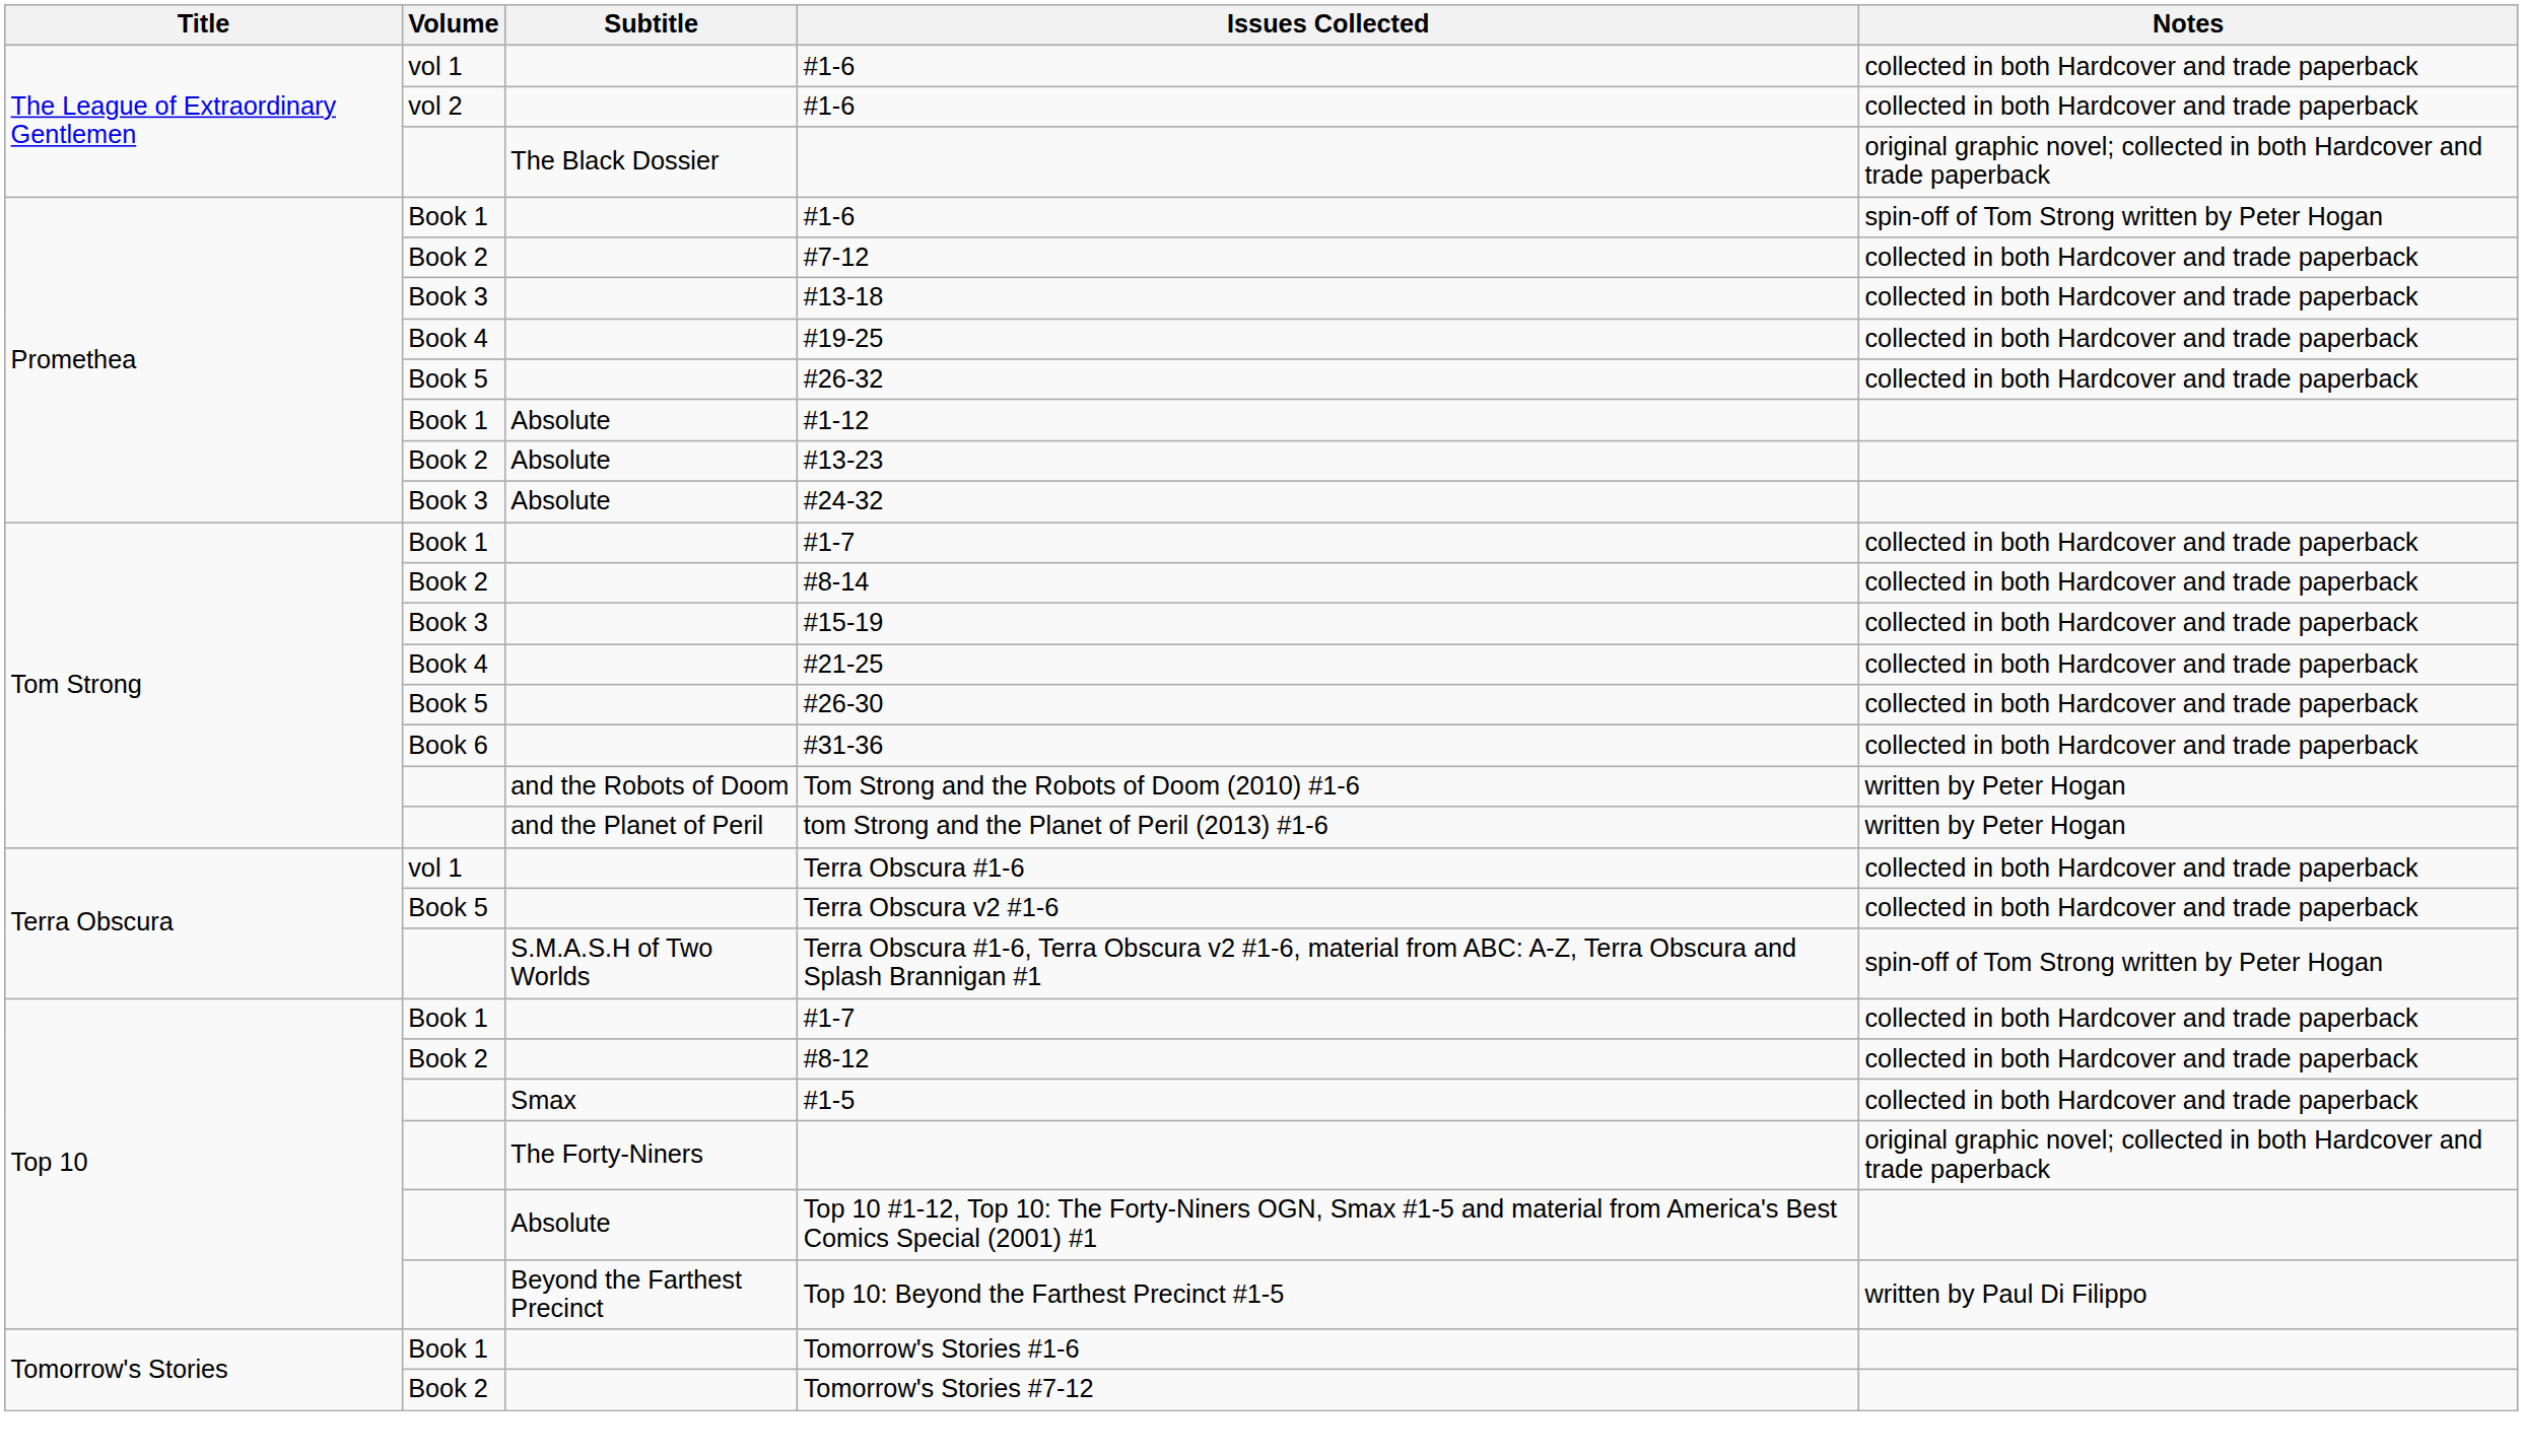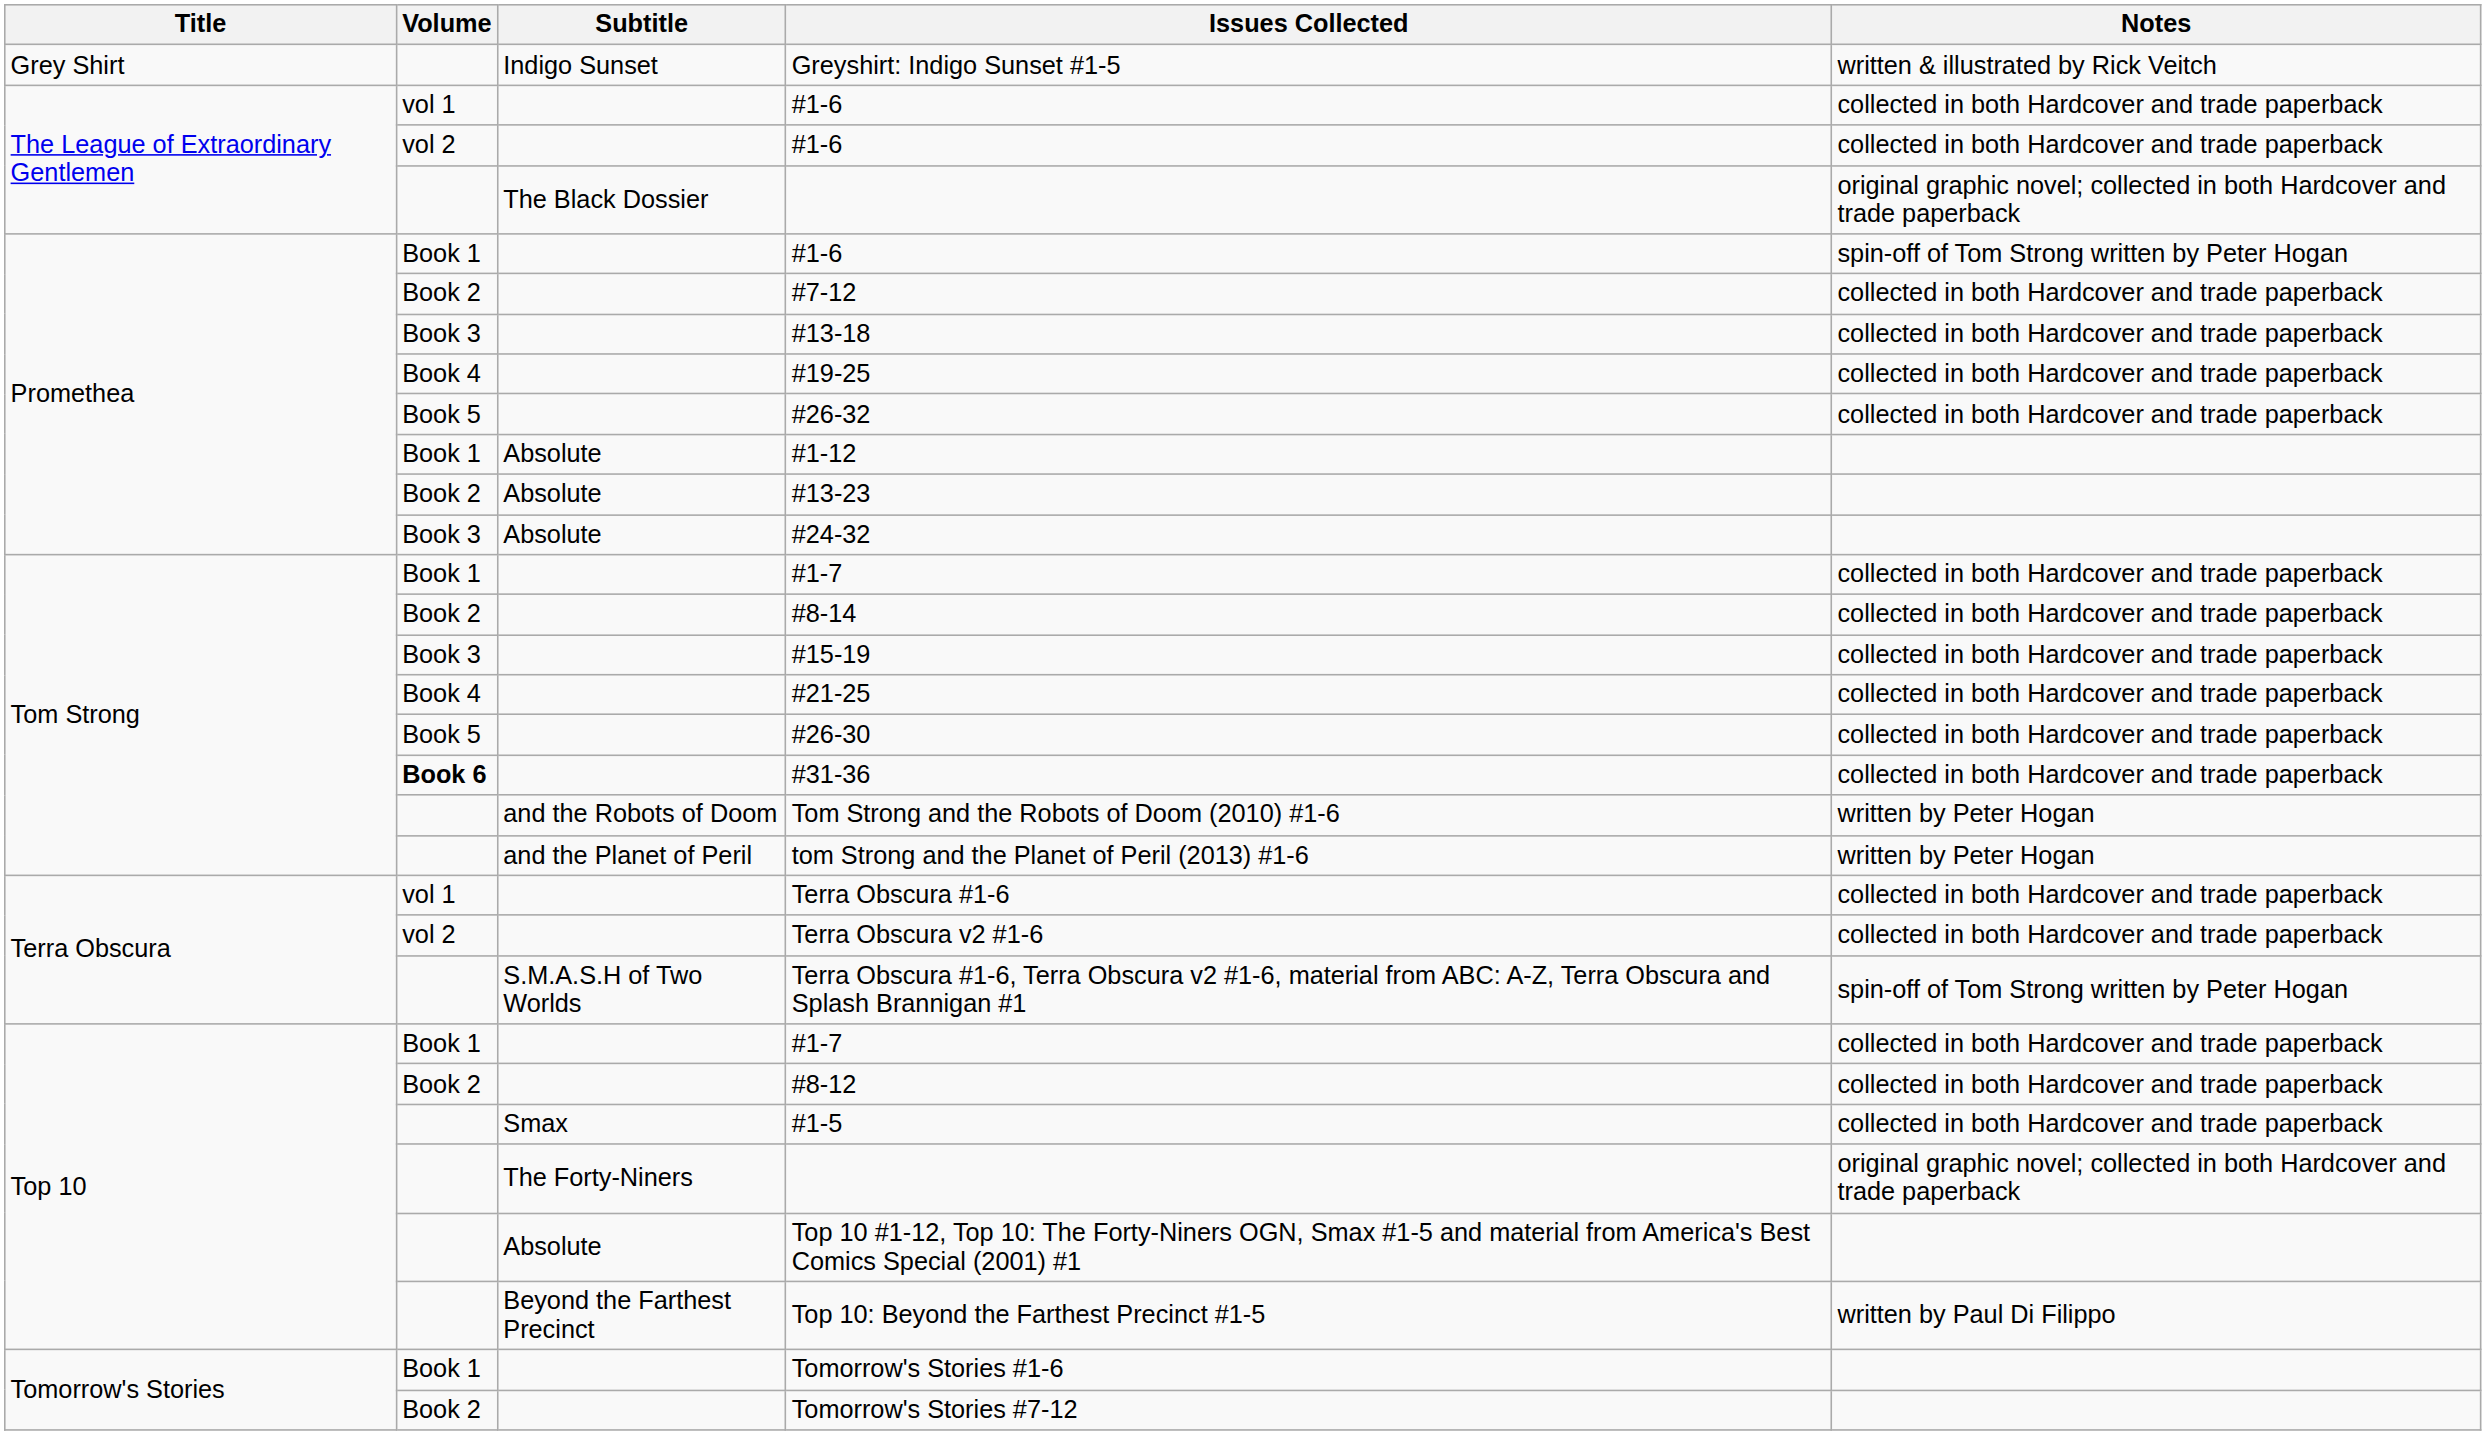+ row: Grey Shirt | Indigo Sunset | Greyshirt: Indigo Sunset #1-5 | written & illustrated by Rick Veitch
#31-36 | Volume: normal -> bold
Terra Obscura v2 #1-6 | Volume: Book 5 -> vol 2
